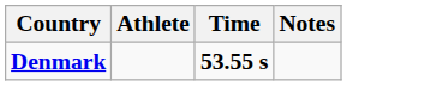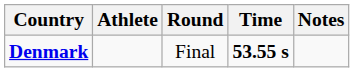+ column: Round | Final
